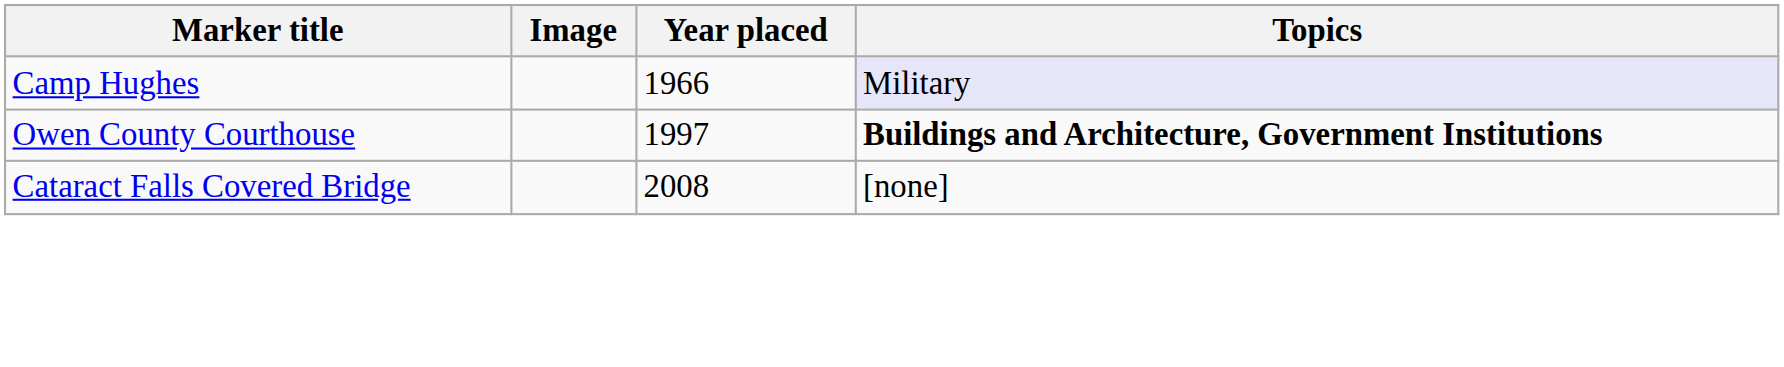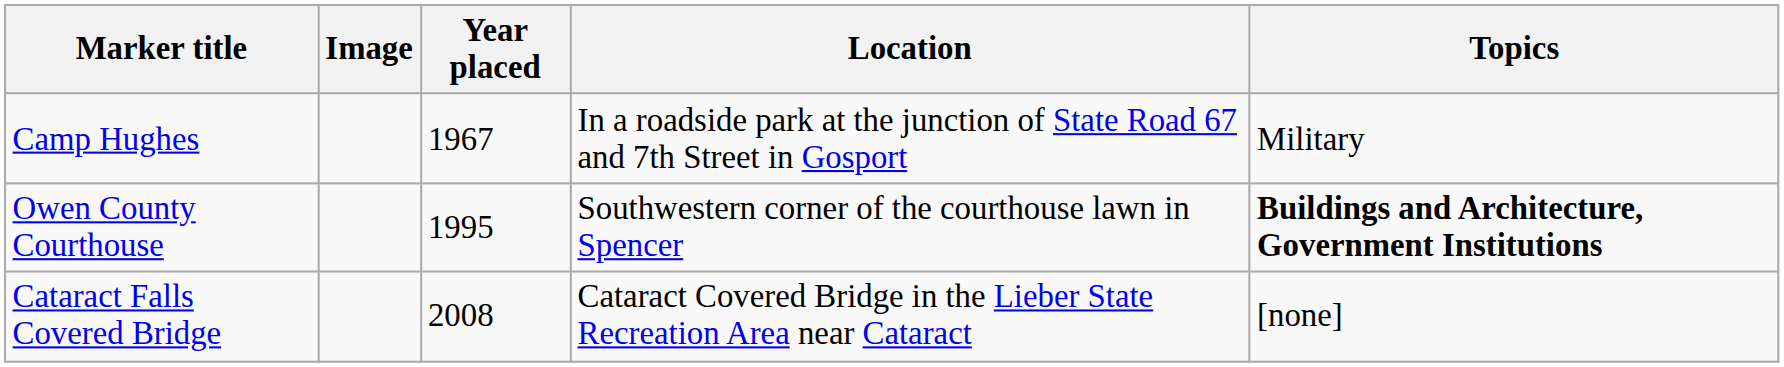+ column: Location | In a roadside park at the junction of State Road 67 and 7th Street in Gosport | Southwestern corner of the courthouse lawn in Spencer | Cataract Covered Bridge in the Lieber State Recreation Area near Cataract
Camp Hughes | Year placed: 1966 -> 1967
Camp Hughes | Topics: lavender background -> no background
Owen County Courthouse | Year placed: 1997 -> 1995
